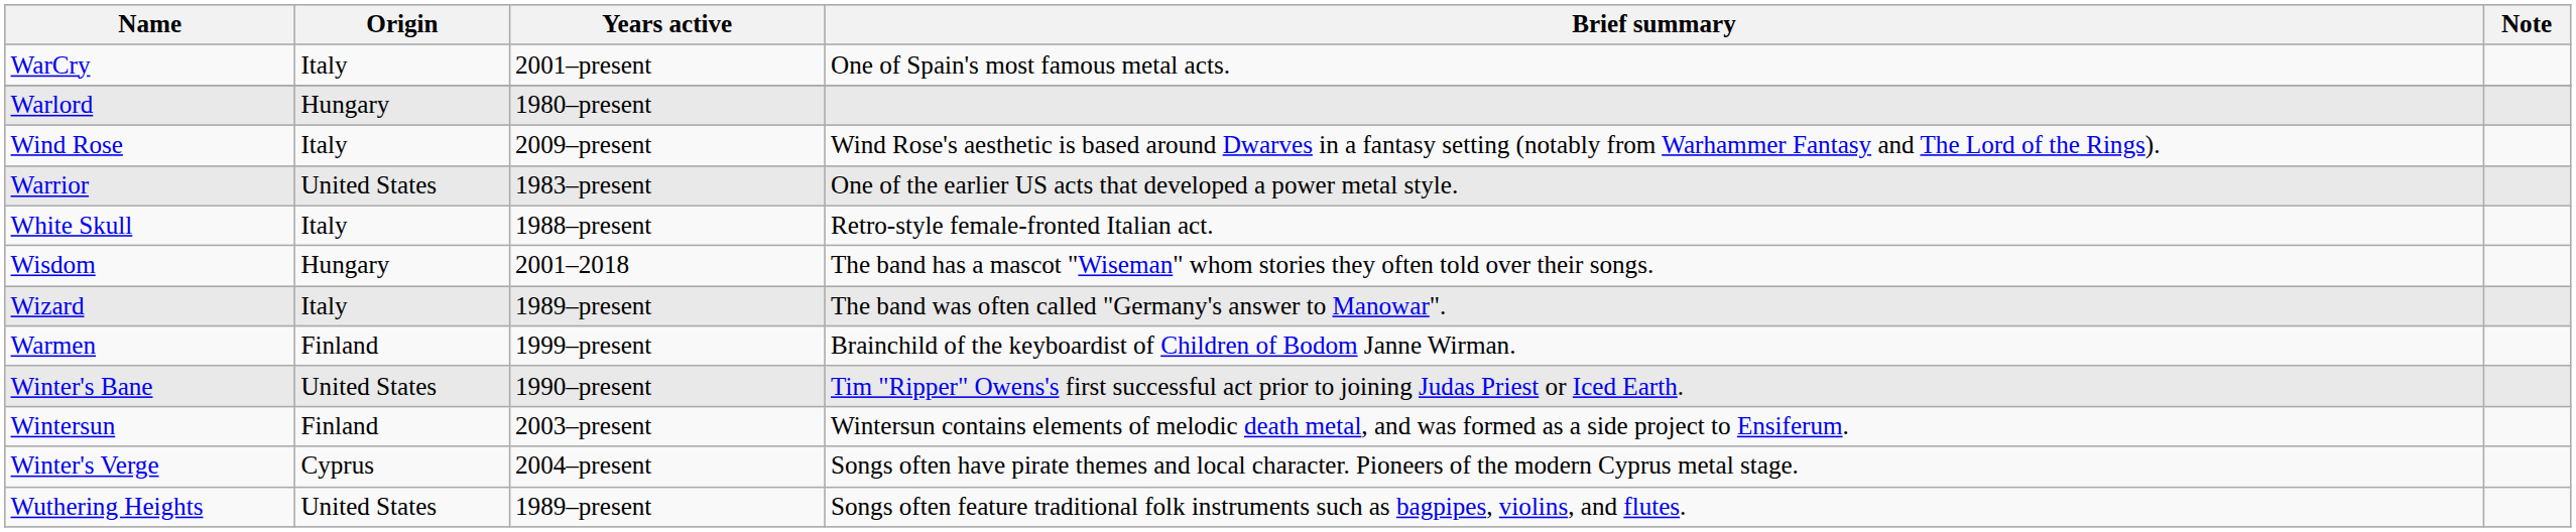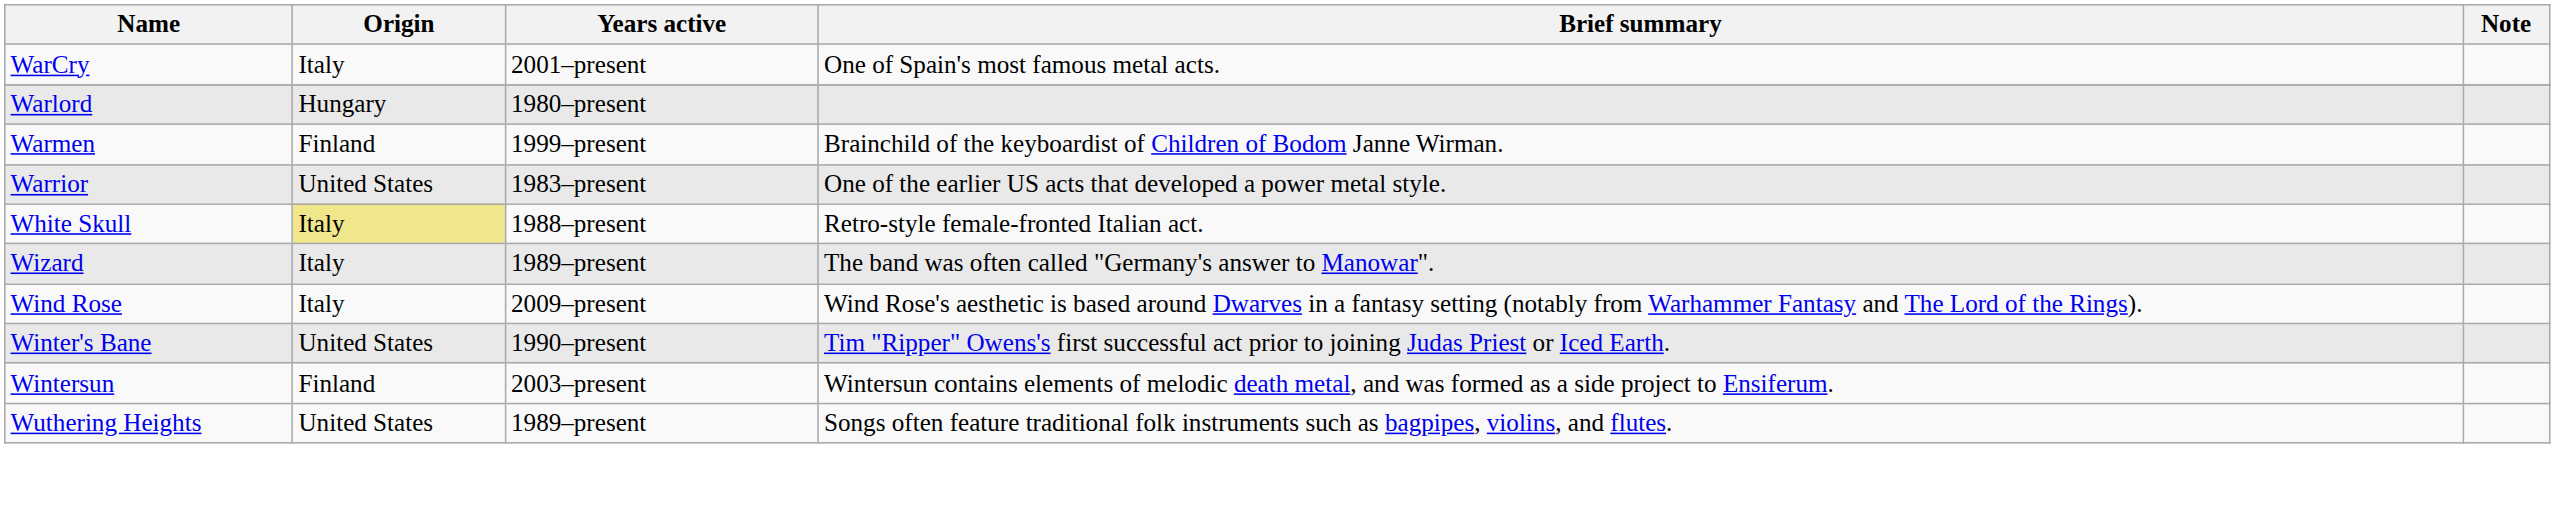rows swapped: Warmen <-> Wind Rose
White Skull | Origin: no background -> khaki background
- row: Wisdom | Hungary | 2001–2018 | The band has a mascot "Wiseman" whom stories they often told over their songs.
- row: Winter's Verge | Cyprus | 2004–present | Songs often have pirate themes and local character. Pioneers of the modern Cyprus metal stage.
